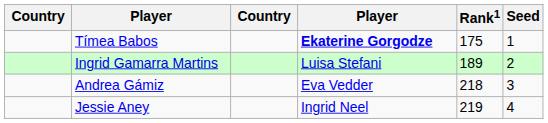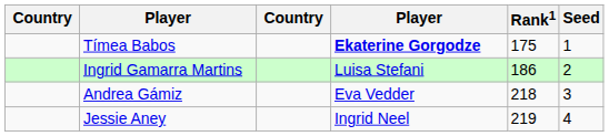Ingrid Gamarra Martins | Rank1: 189 -> 186
